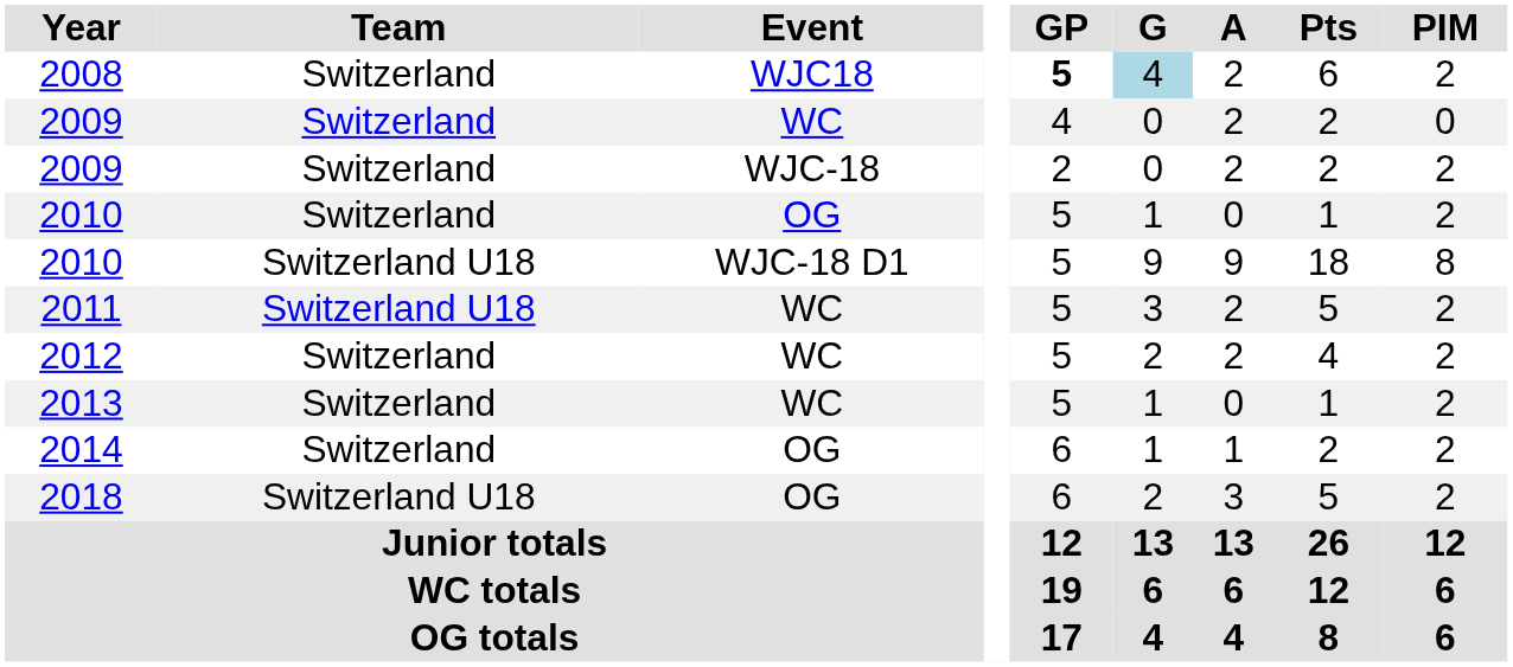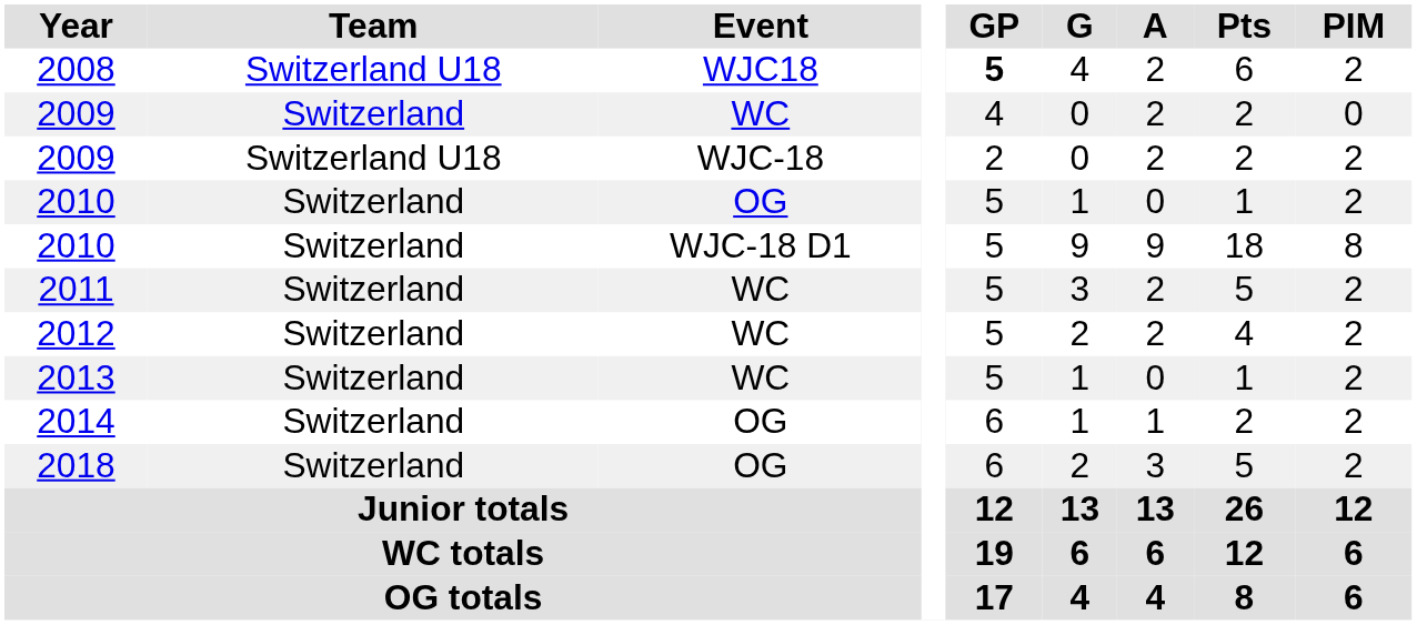2008 | Team: Switzerland -> Switzerland U18
2008 | G: lightblue background -> no background
2009 / WJC-18 | Team: Switzerland -> Switzerland U18
2010 / WJC-18 D1 | Team: Switzerland U18 -> Switzerland
2011 | Team: Switzerland U18 -> Switzerland
2018 | Team: Switzerland U18 -> Switzerland
